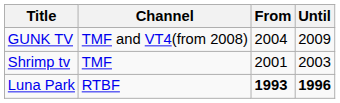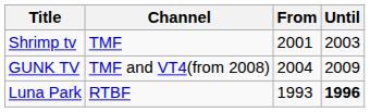rows swapped: Shrimp tv <-> GUNK TV
Luna Park | From: bold -> normal
